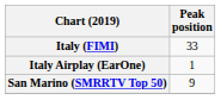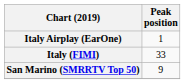rows swapped: Italy (FIMI) <-> Italy Airplay (EarOne)
